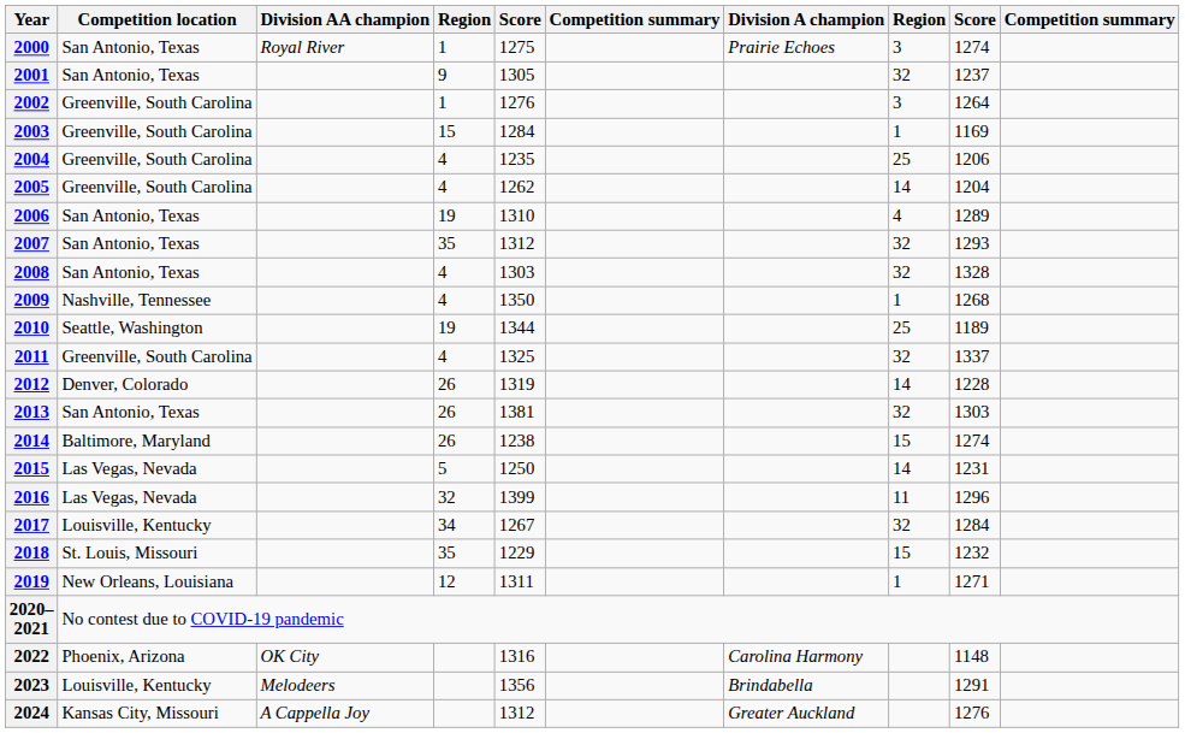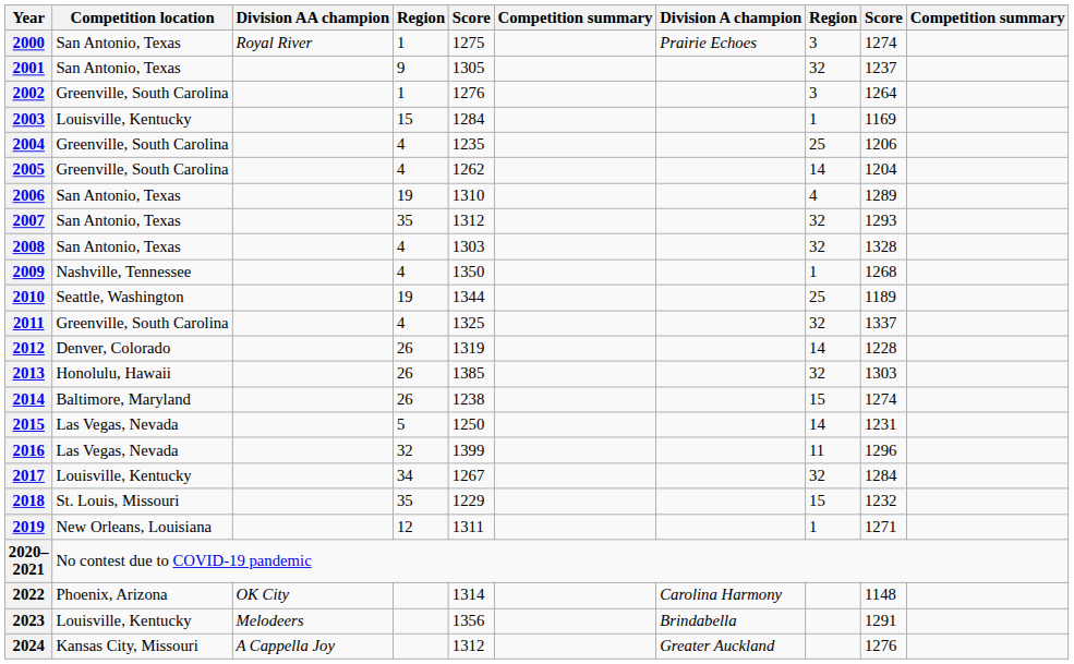2003 | Competition location: Greenville, South Carolina -> Louisville, Kentucky
2013 | Competition location: San Antonio, Texas -> Honolulu, Hawaii
2013 | column 5: 1381 -> 1385
2022 | column 5: 1316 -> 1314
